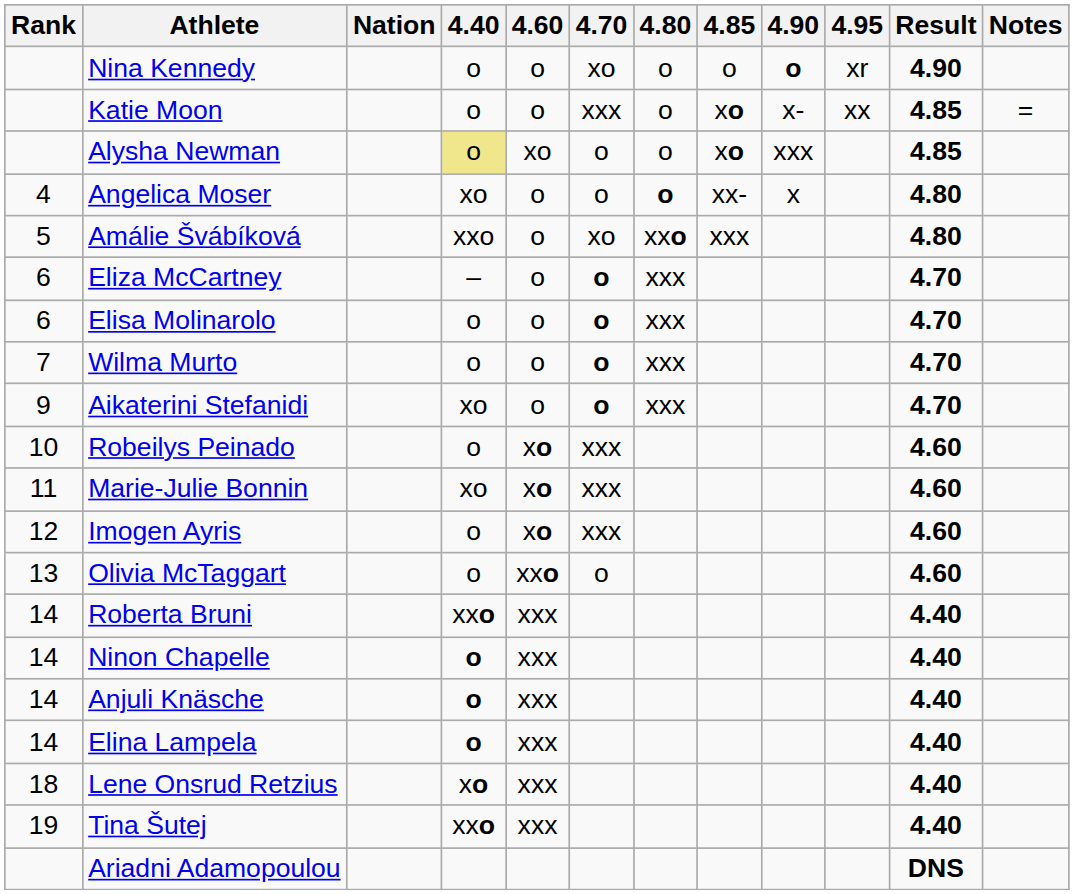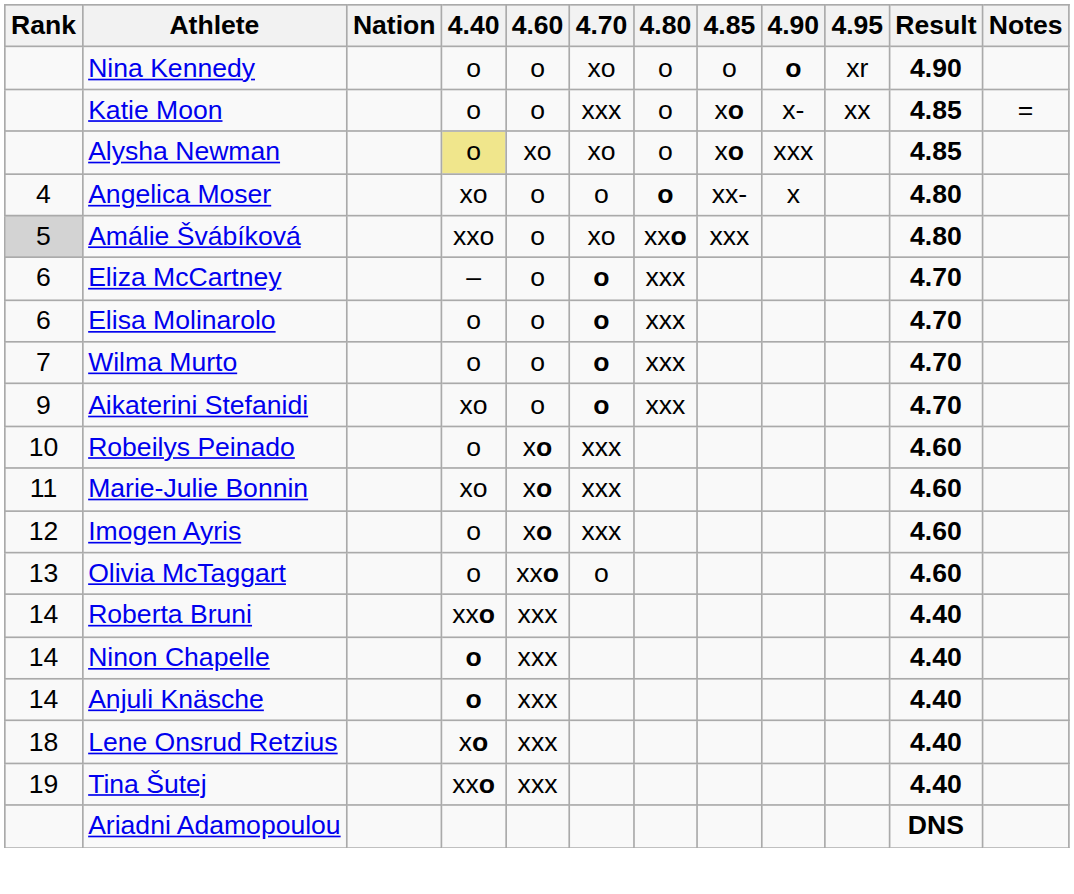Alysha Newman | 4.70: o -> xo
Amálie Švábíková | Rank: no background -> lightgrey background
- row: 14 | Elina Lampela | o | xxx | 4.40
